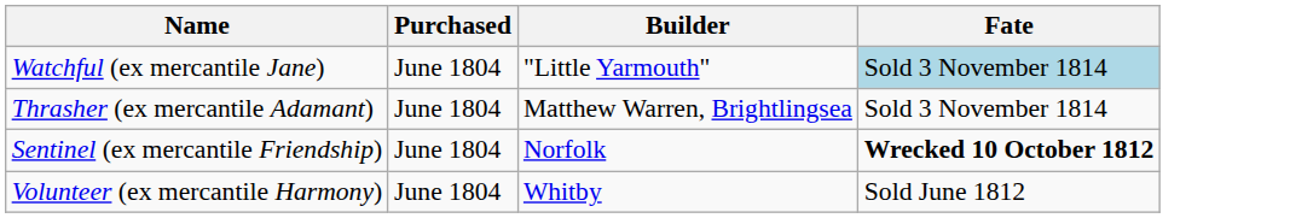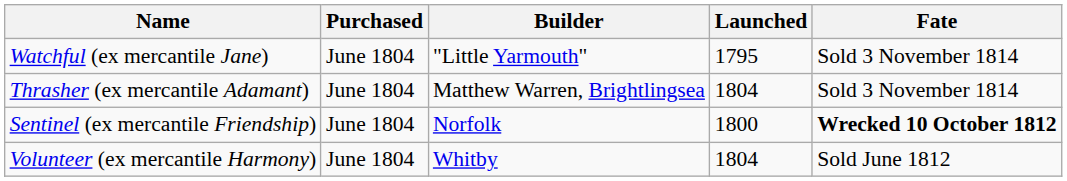+ column: Launched | 1795 | 1804 | 1800 | 1804
Watchful (ex mercantile Jane) | Fate: lightblue background -> no background
